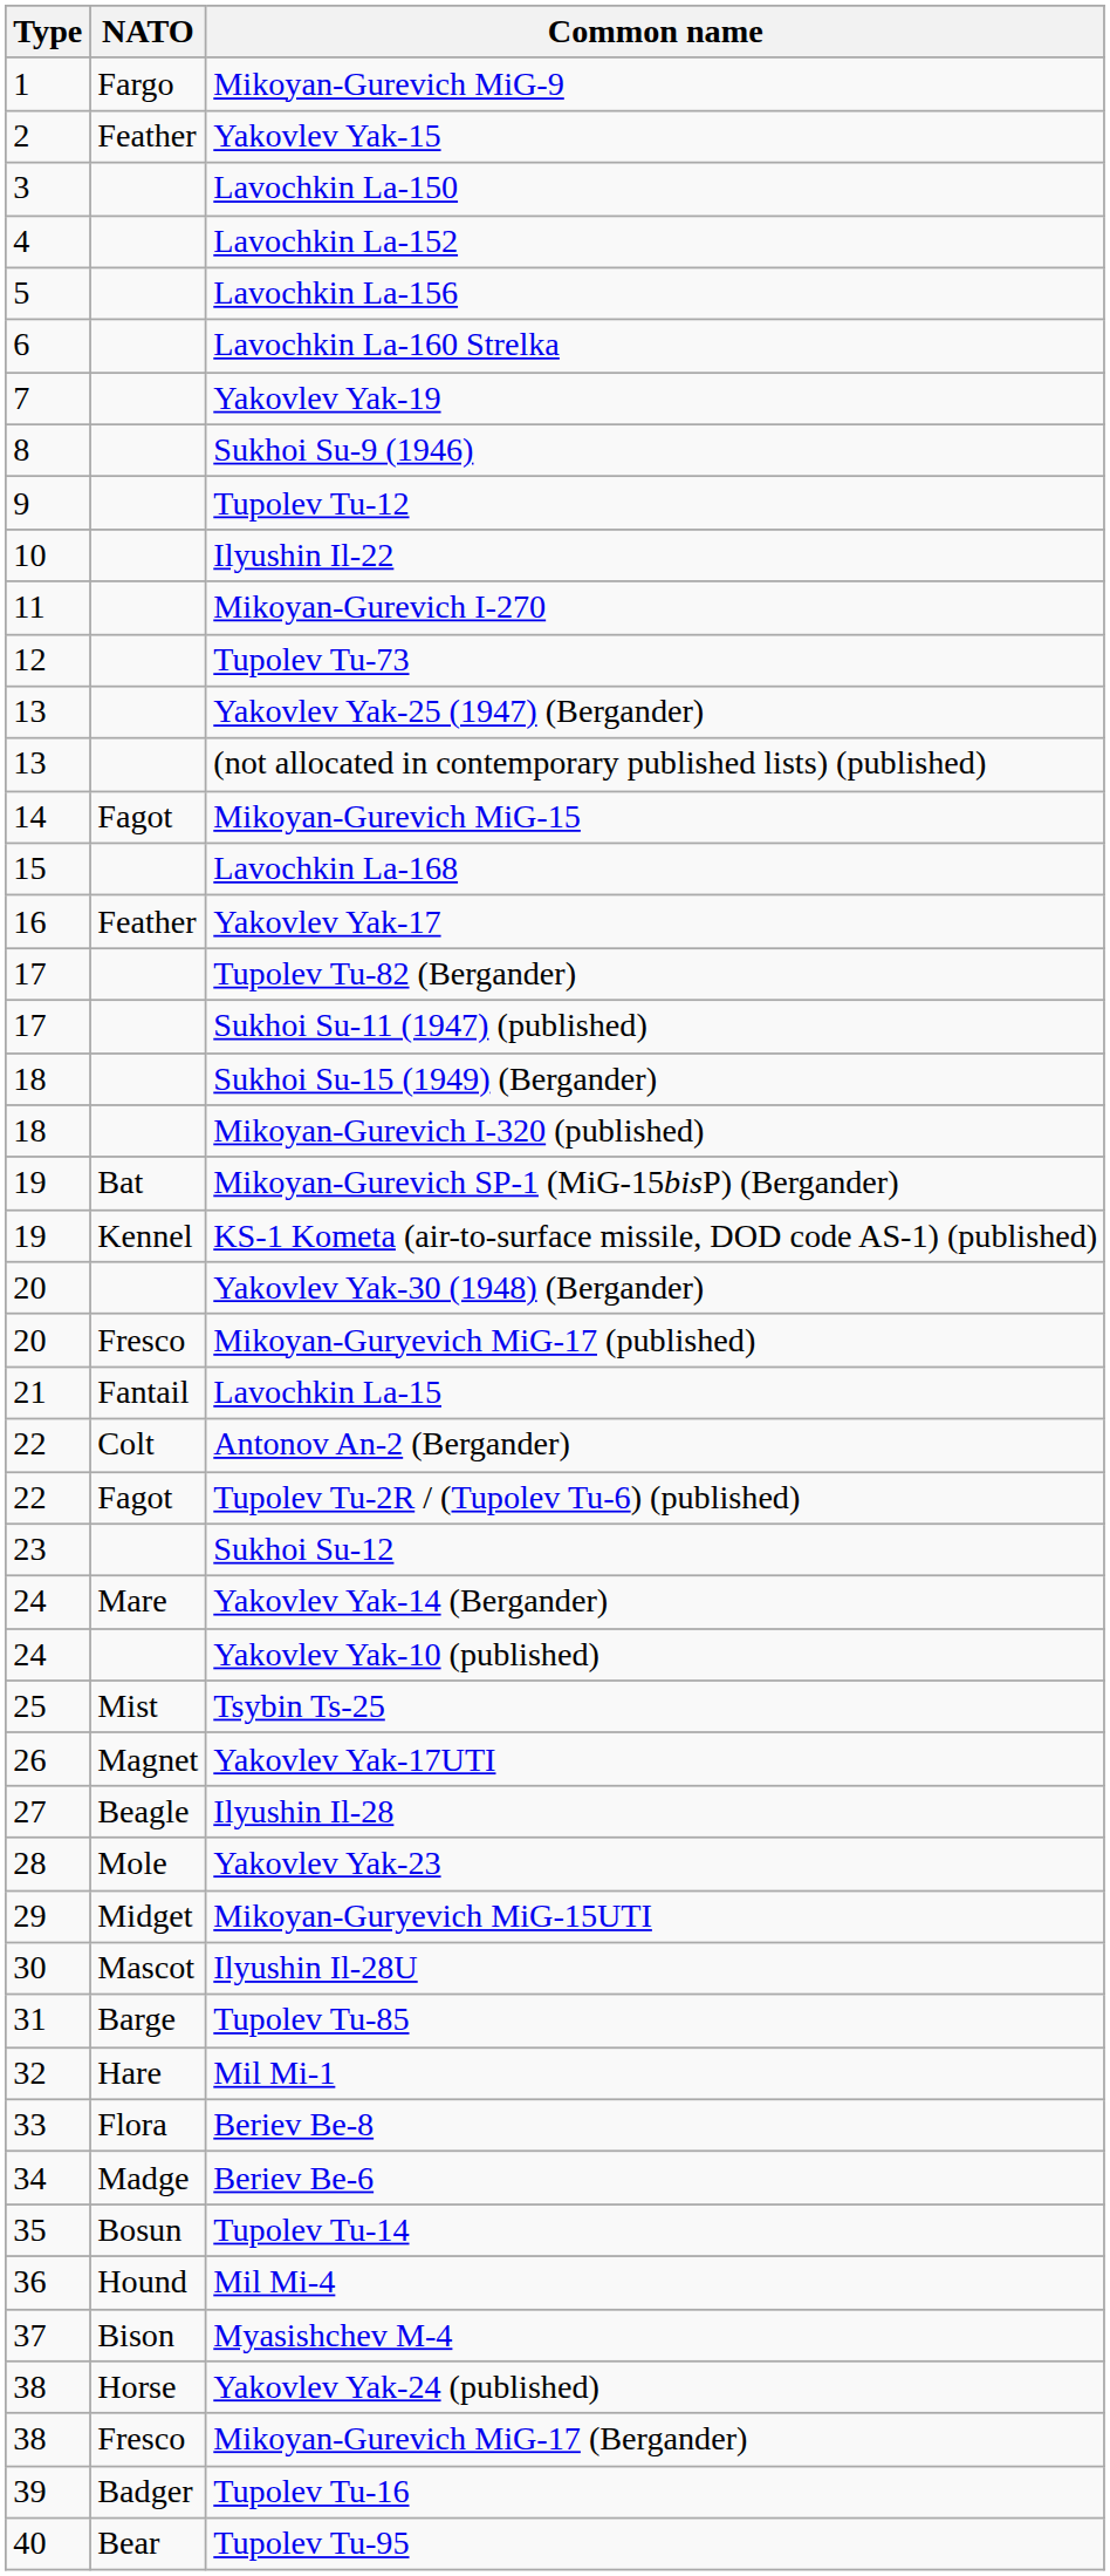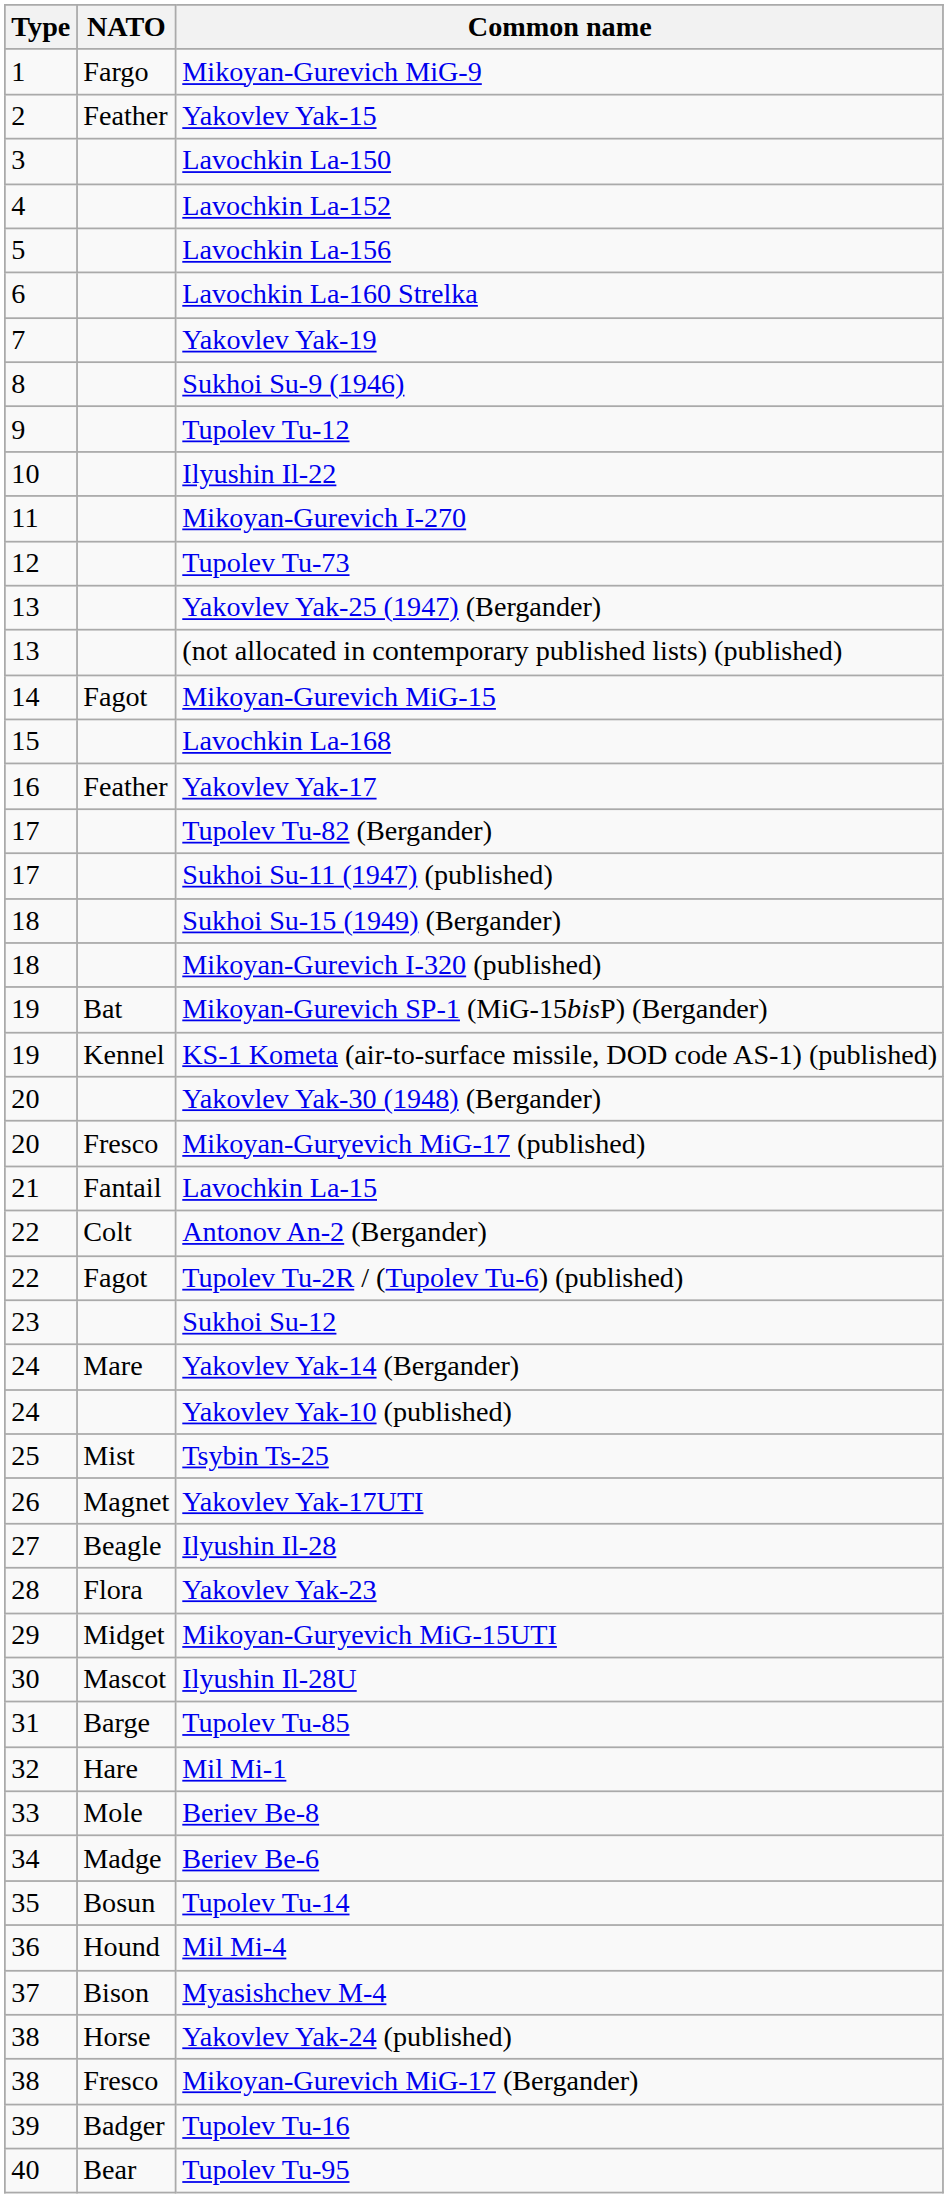Yakovlev Yak-23 | NATO: Mole -> Flora
Beriev Be-8 | NATO: Flora -> Mole
